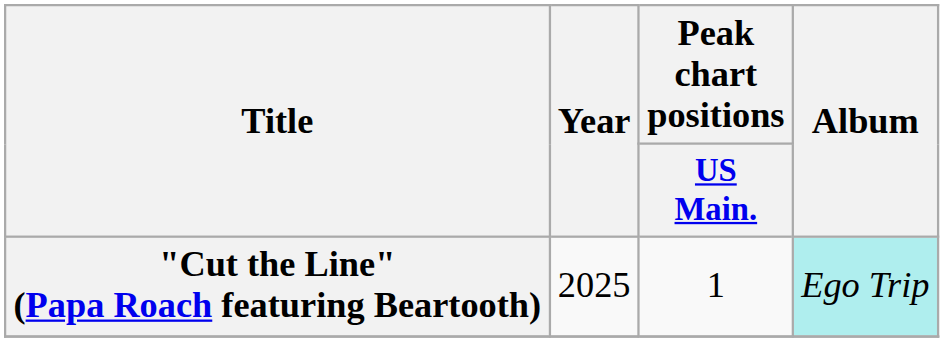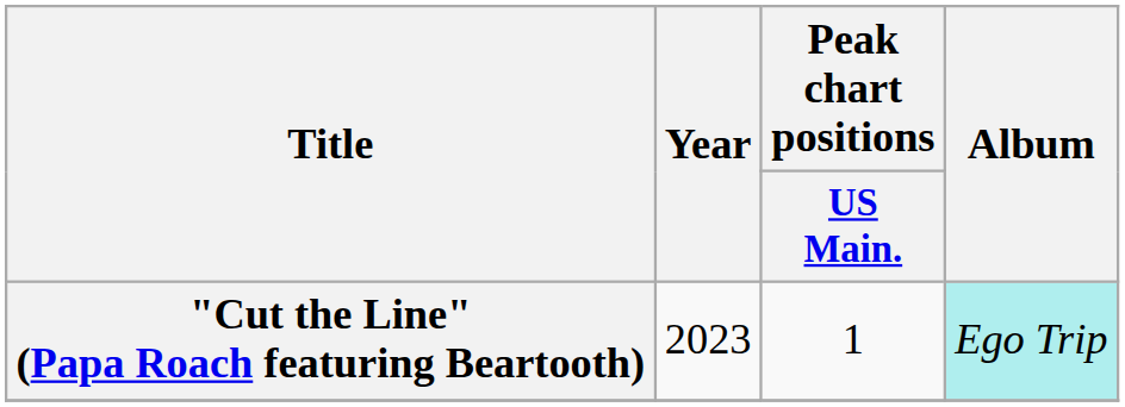"Cut the Line" (Papa Roach featuring Beartooth) | Year: 2025 -> 2023
